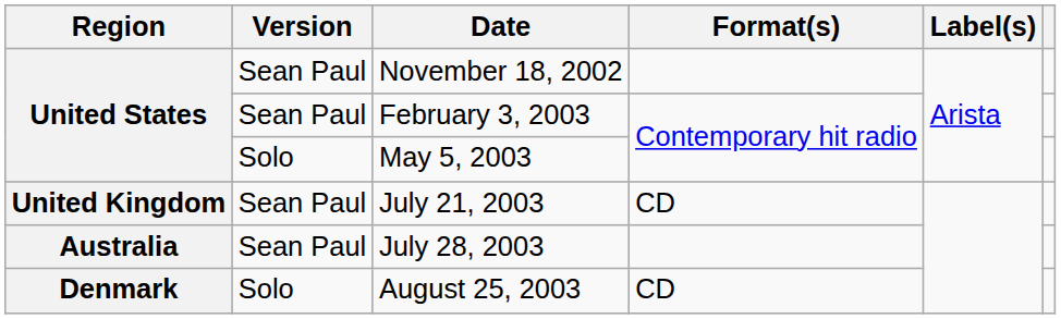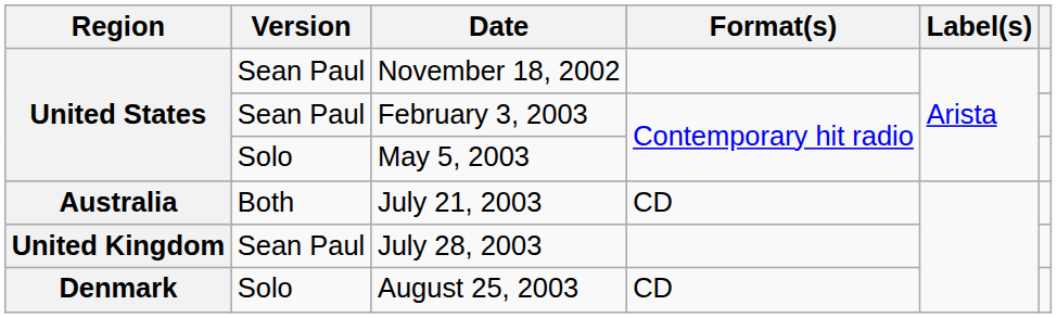July 21, 2003 | Region: United Kingdom -> Australia
July 21, 2003 | Version: Sean Paul -> Both
July 28, 2003 | Region: Australia -> United Kingdom
